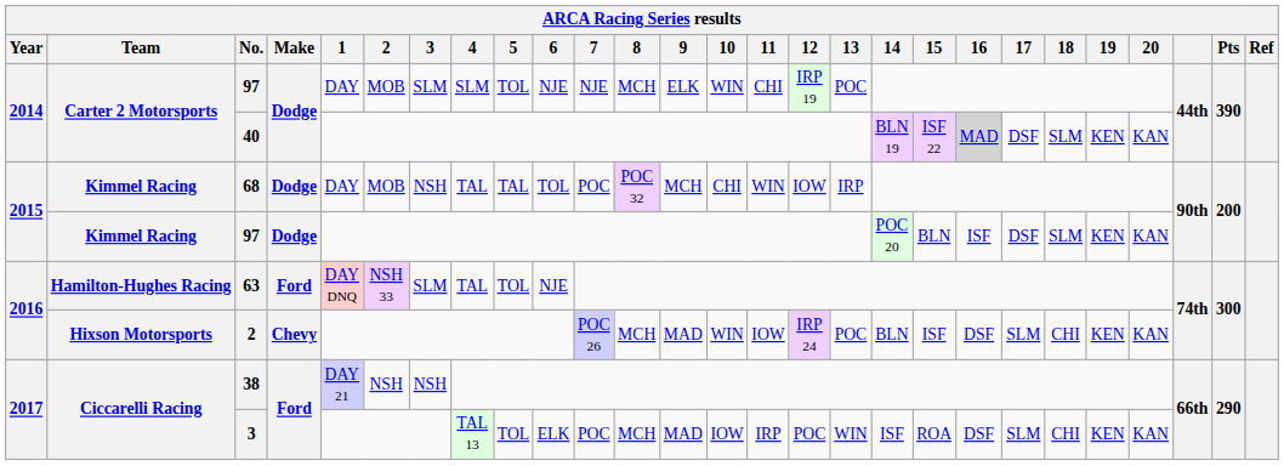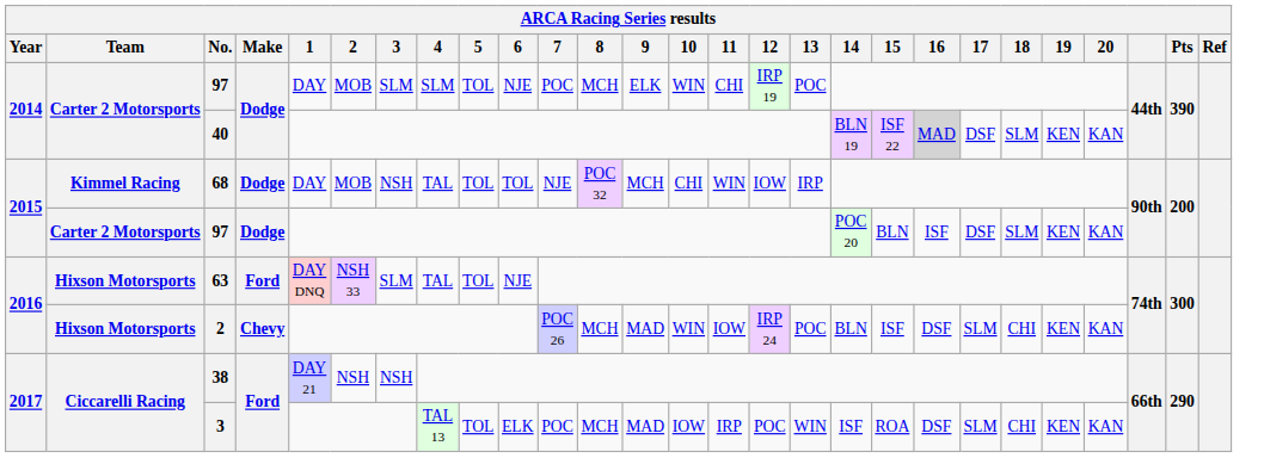2014 / 97 | 7: NJE -> POC
68 | 5: TAL -> TOL
68 | 7: POC -> NJE
2015 / 97 | Team: Kimmel Racing -> Carter 2 Motorsports
63 | Team: Hamilton-Hughes Racing -> Hixson Motorsports
